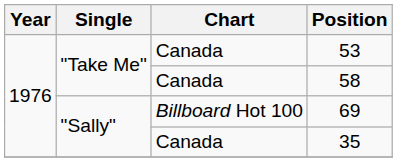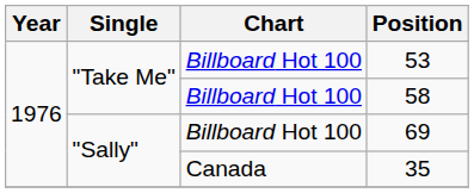53 | Chart: Canada -> Billboard Hot 100
58 | Chart: Canada -> Billboard Hot 100
